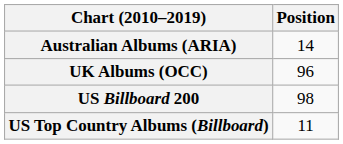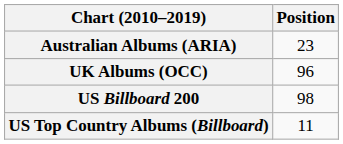Australian Albums (ARIA) | Position: 14 -> 23
